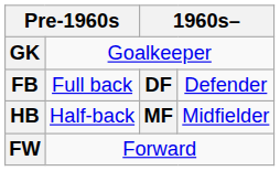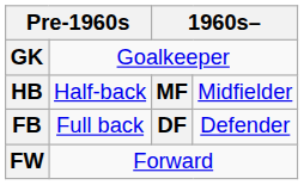rows swapped: FB <-> HB
